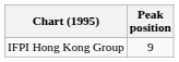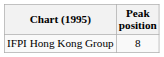IFPI Hong Kong Group | Peak position: 9 -> 8
